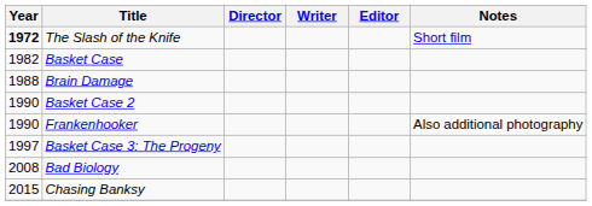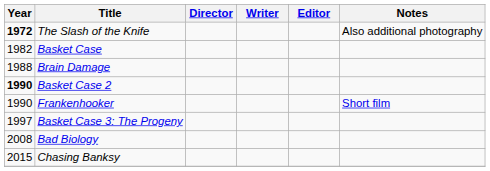The Slash of the Knife | Notes: Short film -> Also additional photography
Basket Case 2 | Year: normal -> bold
Frankenhooker | Notes: Also additional photography -> Short film
